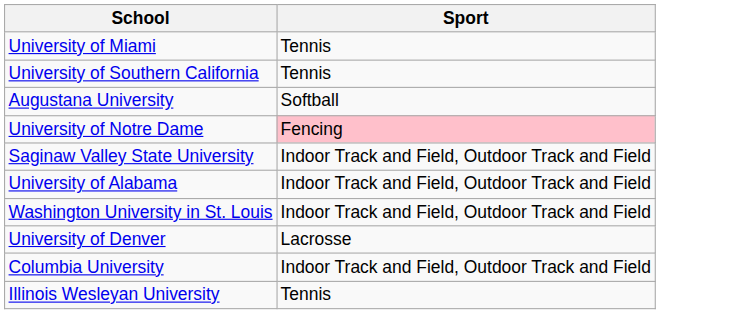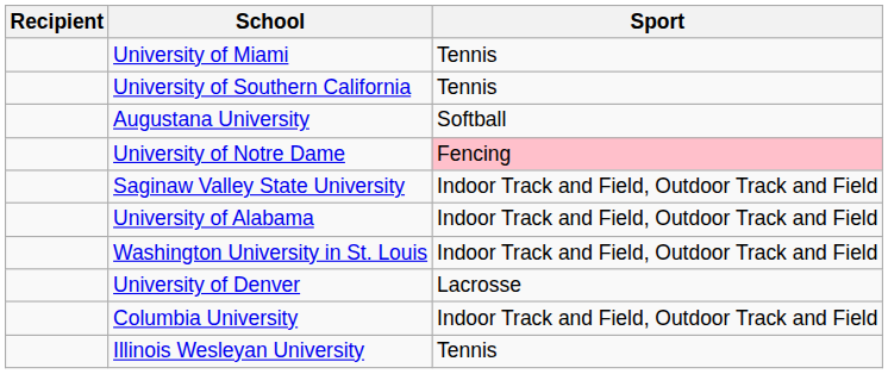+ column: Recipient
